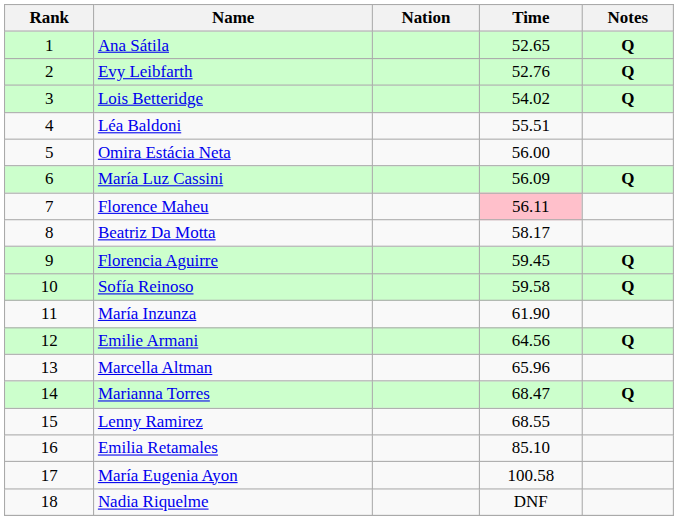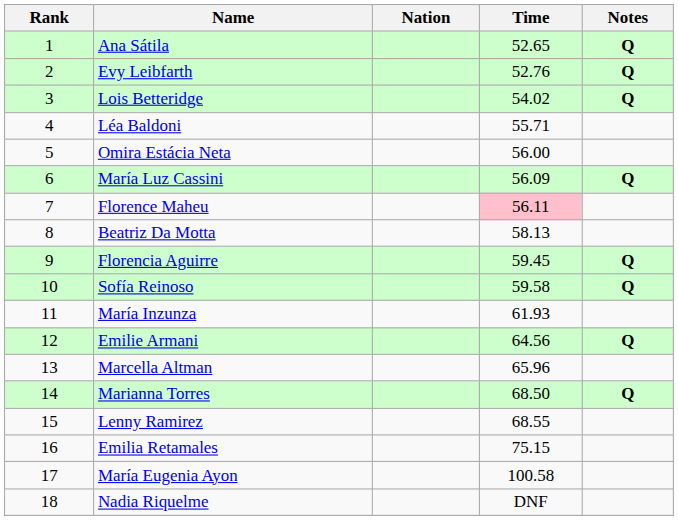Léa Baldoni | Time: 55.51 -> 55.71
Beatriz Da Motta | Time: 58.17 -> 58.13
María Inzunza | Time: 61.90 -> 61.93
Marianna Torres | Time: 68.47 -> 68.50
Emilia Retamales | Time: 85.10 -> 75.15
